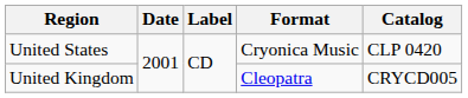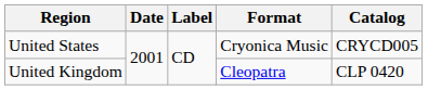United States | Catalog: CLP 0420 -> CRYCD005
United Kingdom | Catalog: CRYCD005 -> CLP 0420
